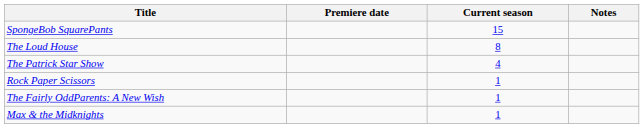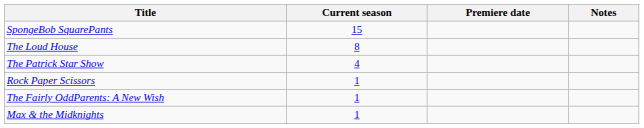columns swapped: Premiere date <-> Current season
